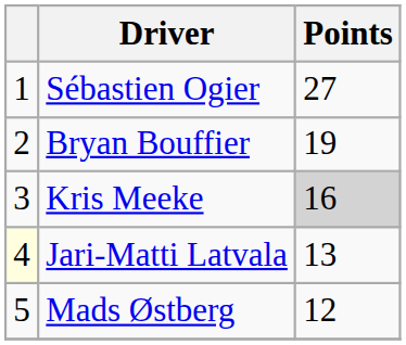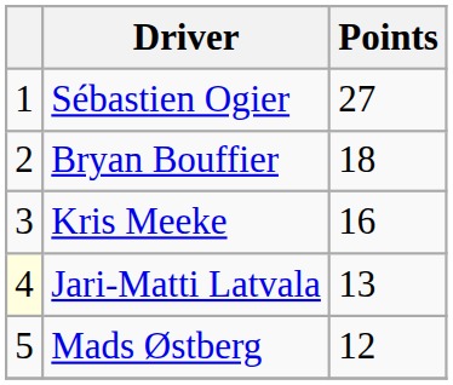Bryan Bouffier | Points: 19 -> 18
Kris Meeke | Points: lightgrey background -> no background
